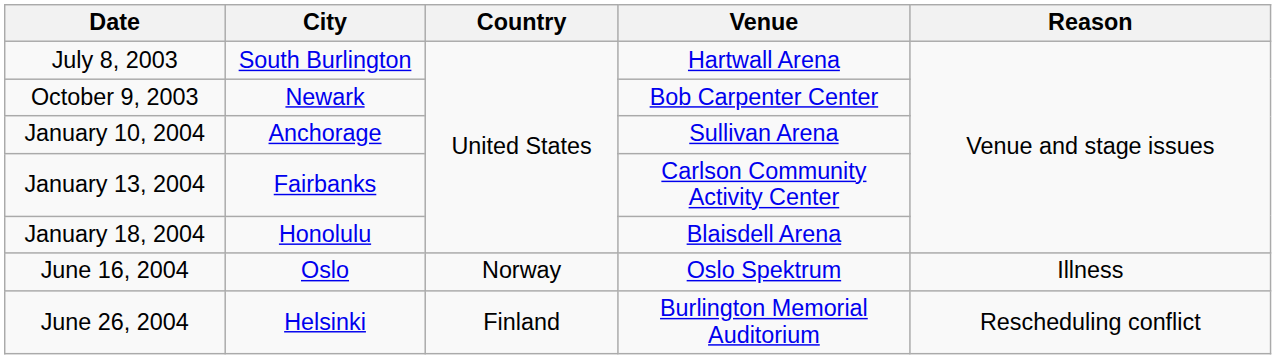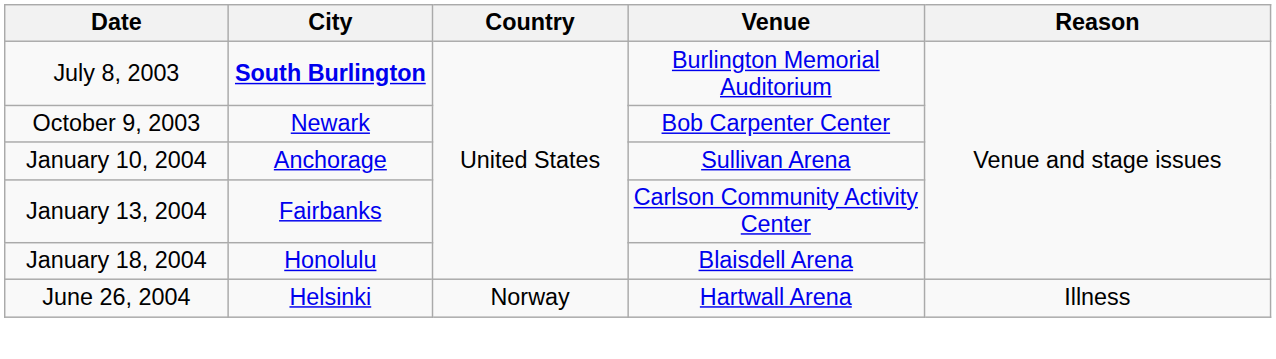July 8, 2003 | City: normal -> bold
July 8, 2003 | Venue: Hartwall Arena -> Burlington Memorial Auditorium
- row: June 16, 2004 | Oslo | Norway | Oslo Spektrum | Illness
June 26, 2004 | Country: Finland -> Norway
June 26, 2004 | Venue: Burlington Memorial Auditorium -> Hartwall Arena
June 26, 2004 | Reason: Rescheduling conflict -> Illness
